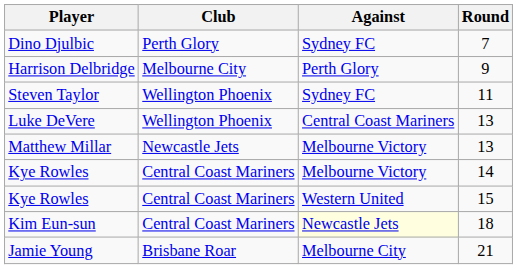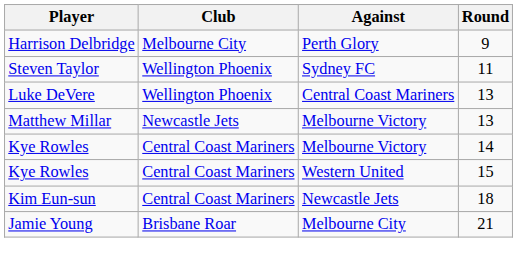- row: Dino Djulbic | Perth Glory | Sydney FC | 7
Kim Eun-sun | Against: lightyellow background -> no background
